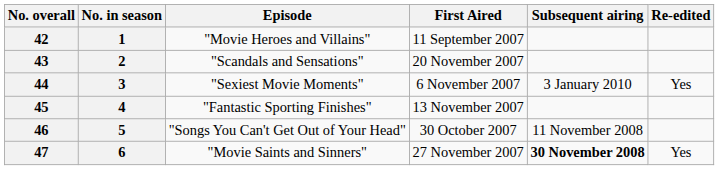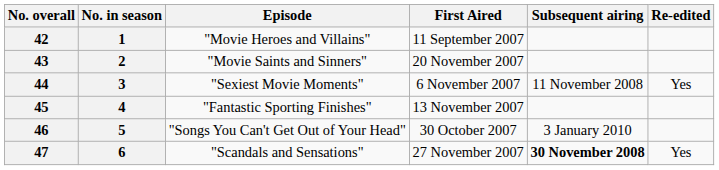43 | Episode: "Scandals and Sensations" -> "Movie Saints and Sinners"
44 | Subsequent airing: 3 January 2010 -> 11 November 2008
46 | Subsequent airing: 11 November 2008 -> 3 January 2010
47 | Episode: "Movie Saints and Sinners" -> "Scandals and Sensations"
